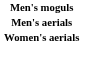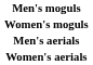+ row: Women's moguls
